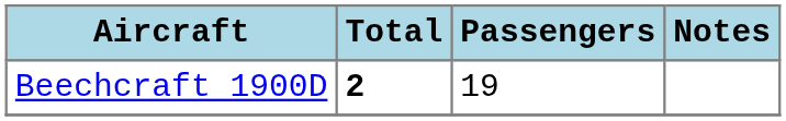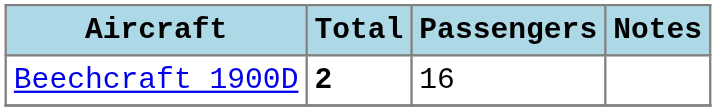Beechcraft 1900D | Passengers: 19 -> 16
